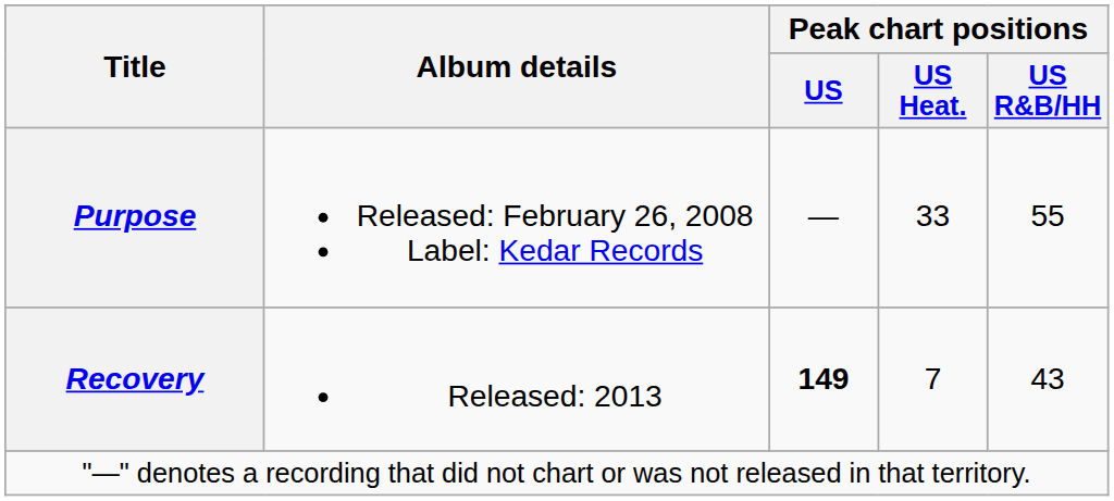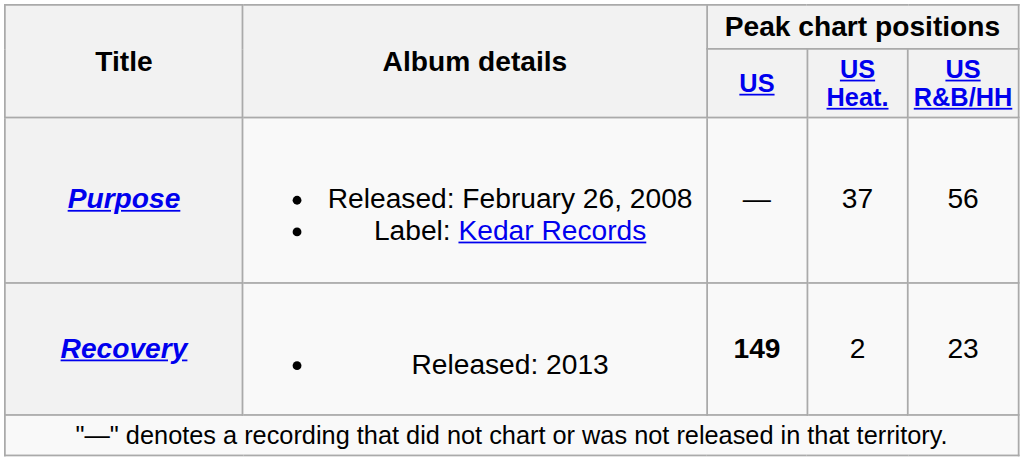Purpose | Peak chart positions / US Heat.: 33 -> 37
Purpose | Peak chart positions / US R&B/HH: 55 -> 56
Recovery | Peak chart positions / US Heat.: 7 -> 2
Recovery | Peak chart positions / US R&B/HH: 43 -> 23
